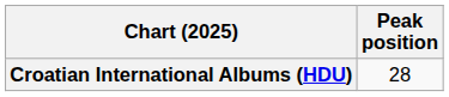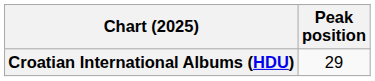Croatian International Albums (HDU) | Peak position: 28 -> 29
